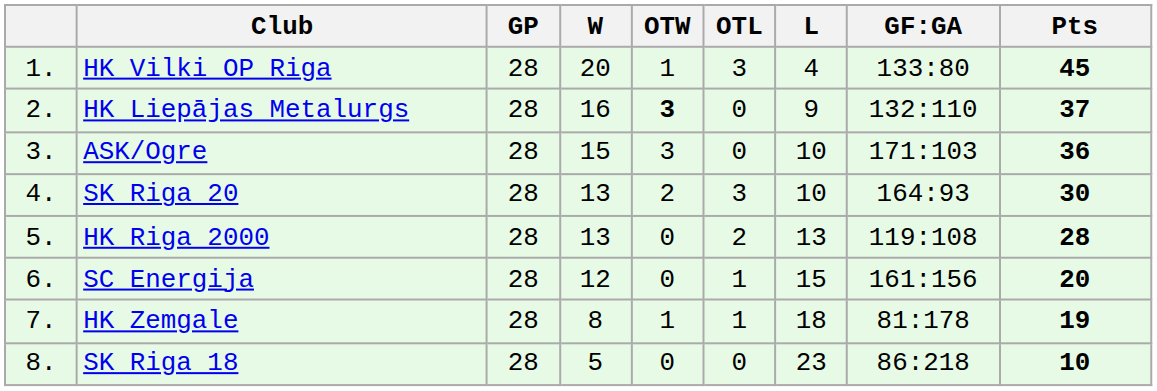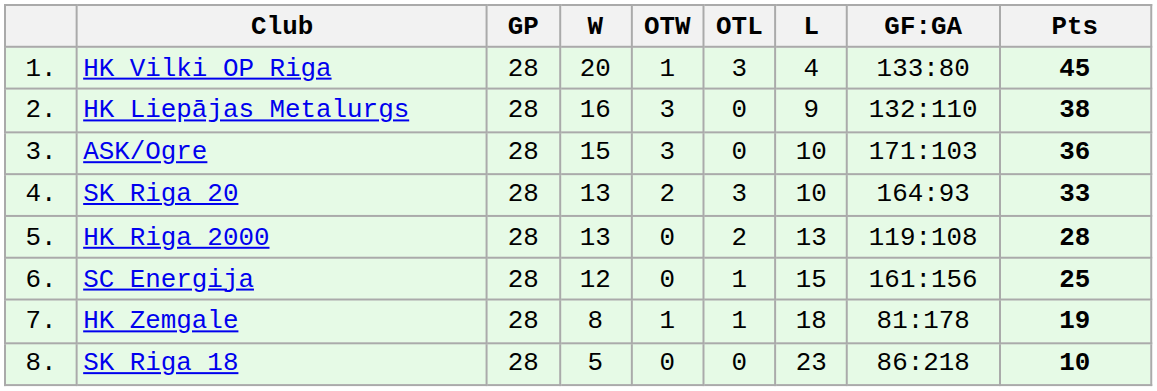HK Liepājas Metalurgs | OTW: bold -> normal
HK Liepājas Metalurgs | Pts: 37 -> 38
SK Riga 20 | Pts: 30 -> 33
SC Energija | Pts: 20 -> 25
